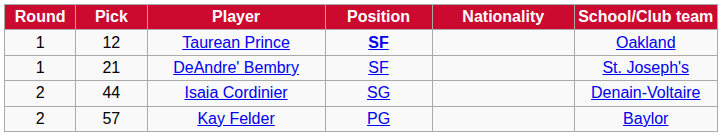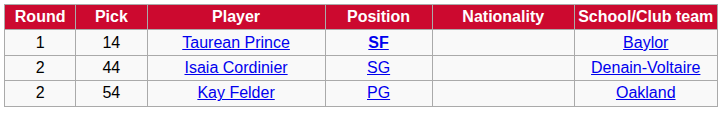Taurean Prince | Pick: 12 -> 14
Taurean Prince | School/Club team: Oakland -> Baylor
- row: 1 | 21 | DeAndre' Bembry | SF | St. Joseph's
Kay Felder | Pick: 57 -> 54
Kay Felder | School/Club team: Baylor -> Oakland
